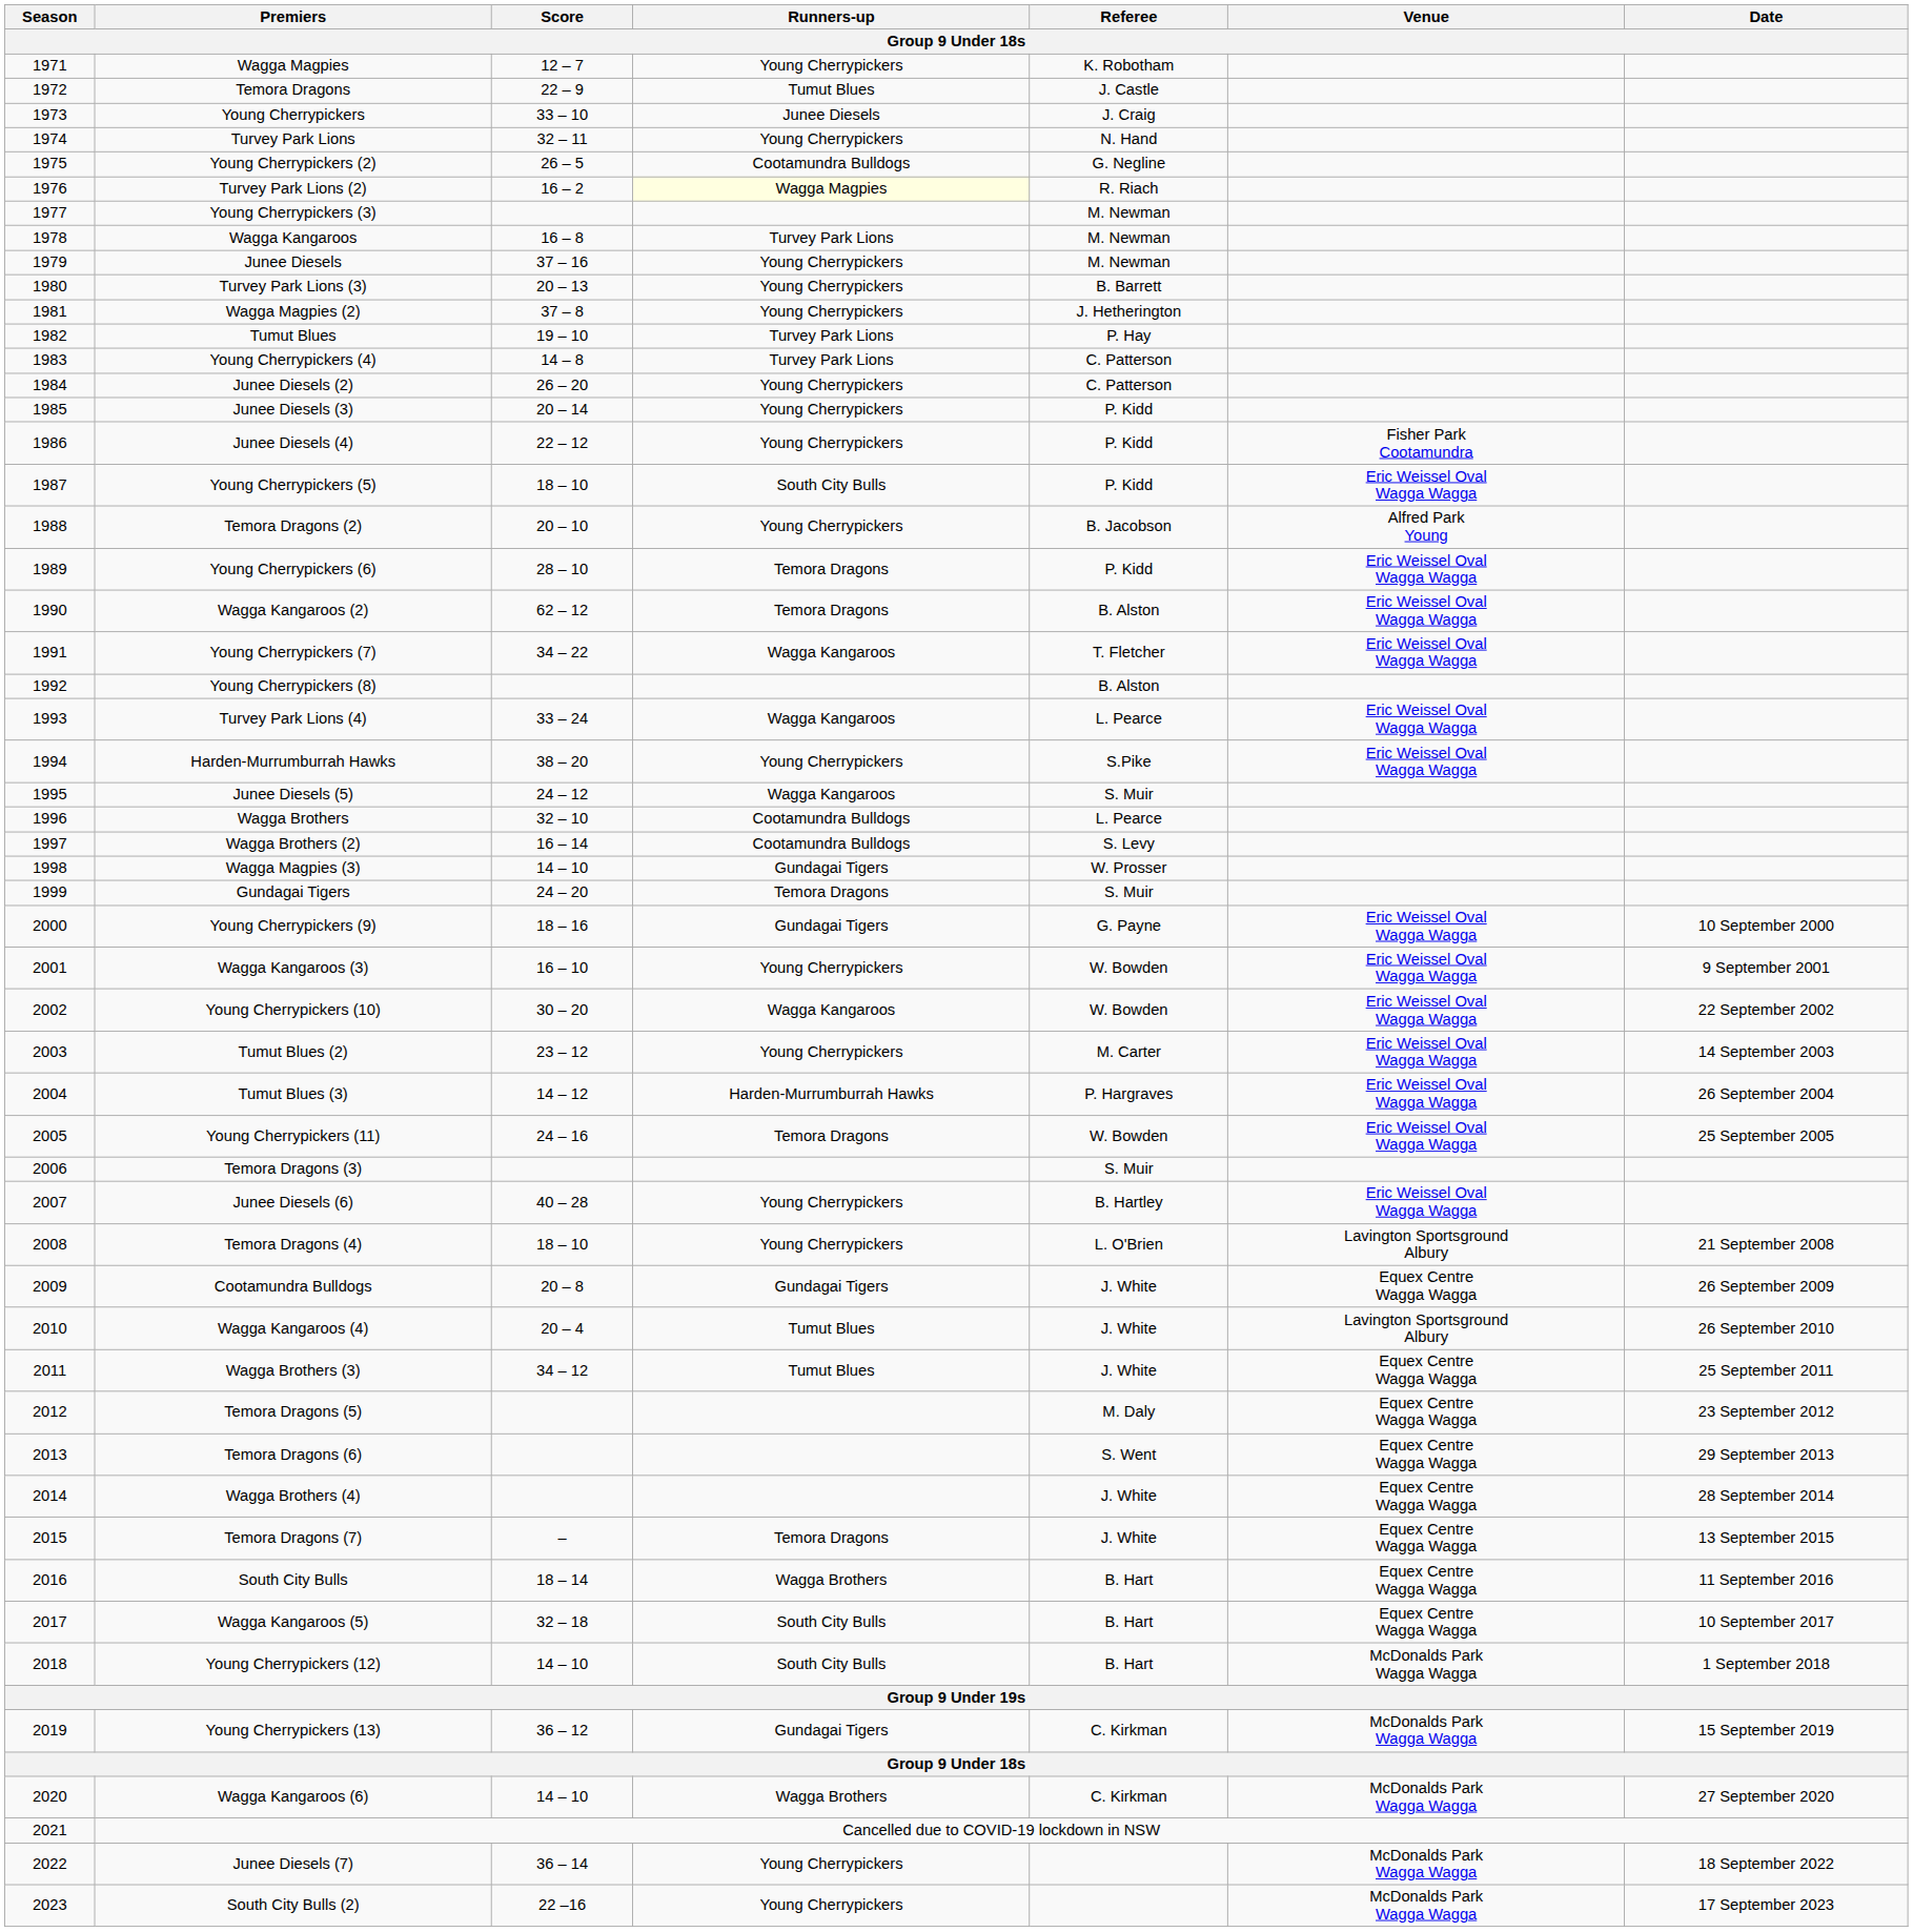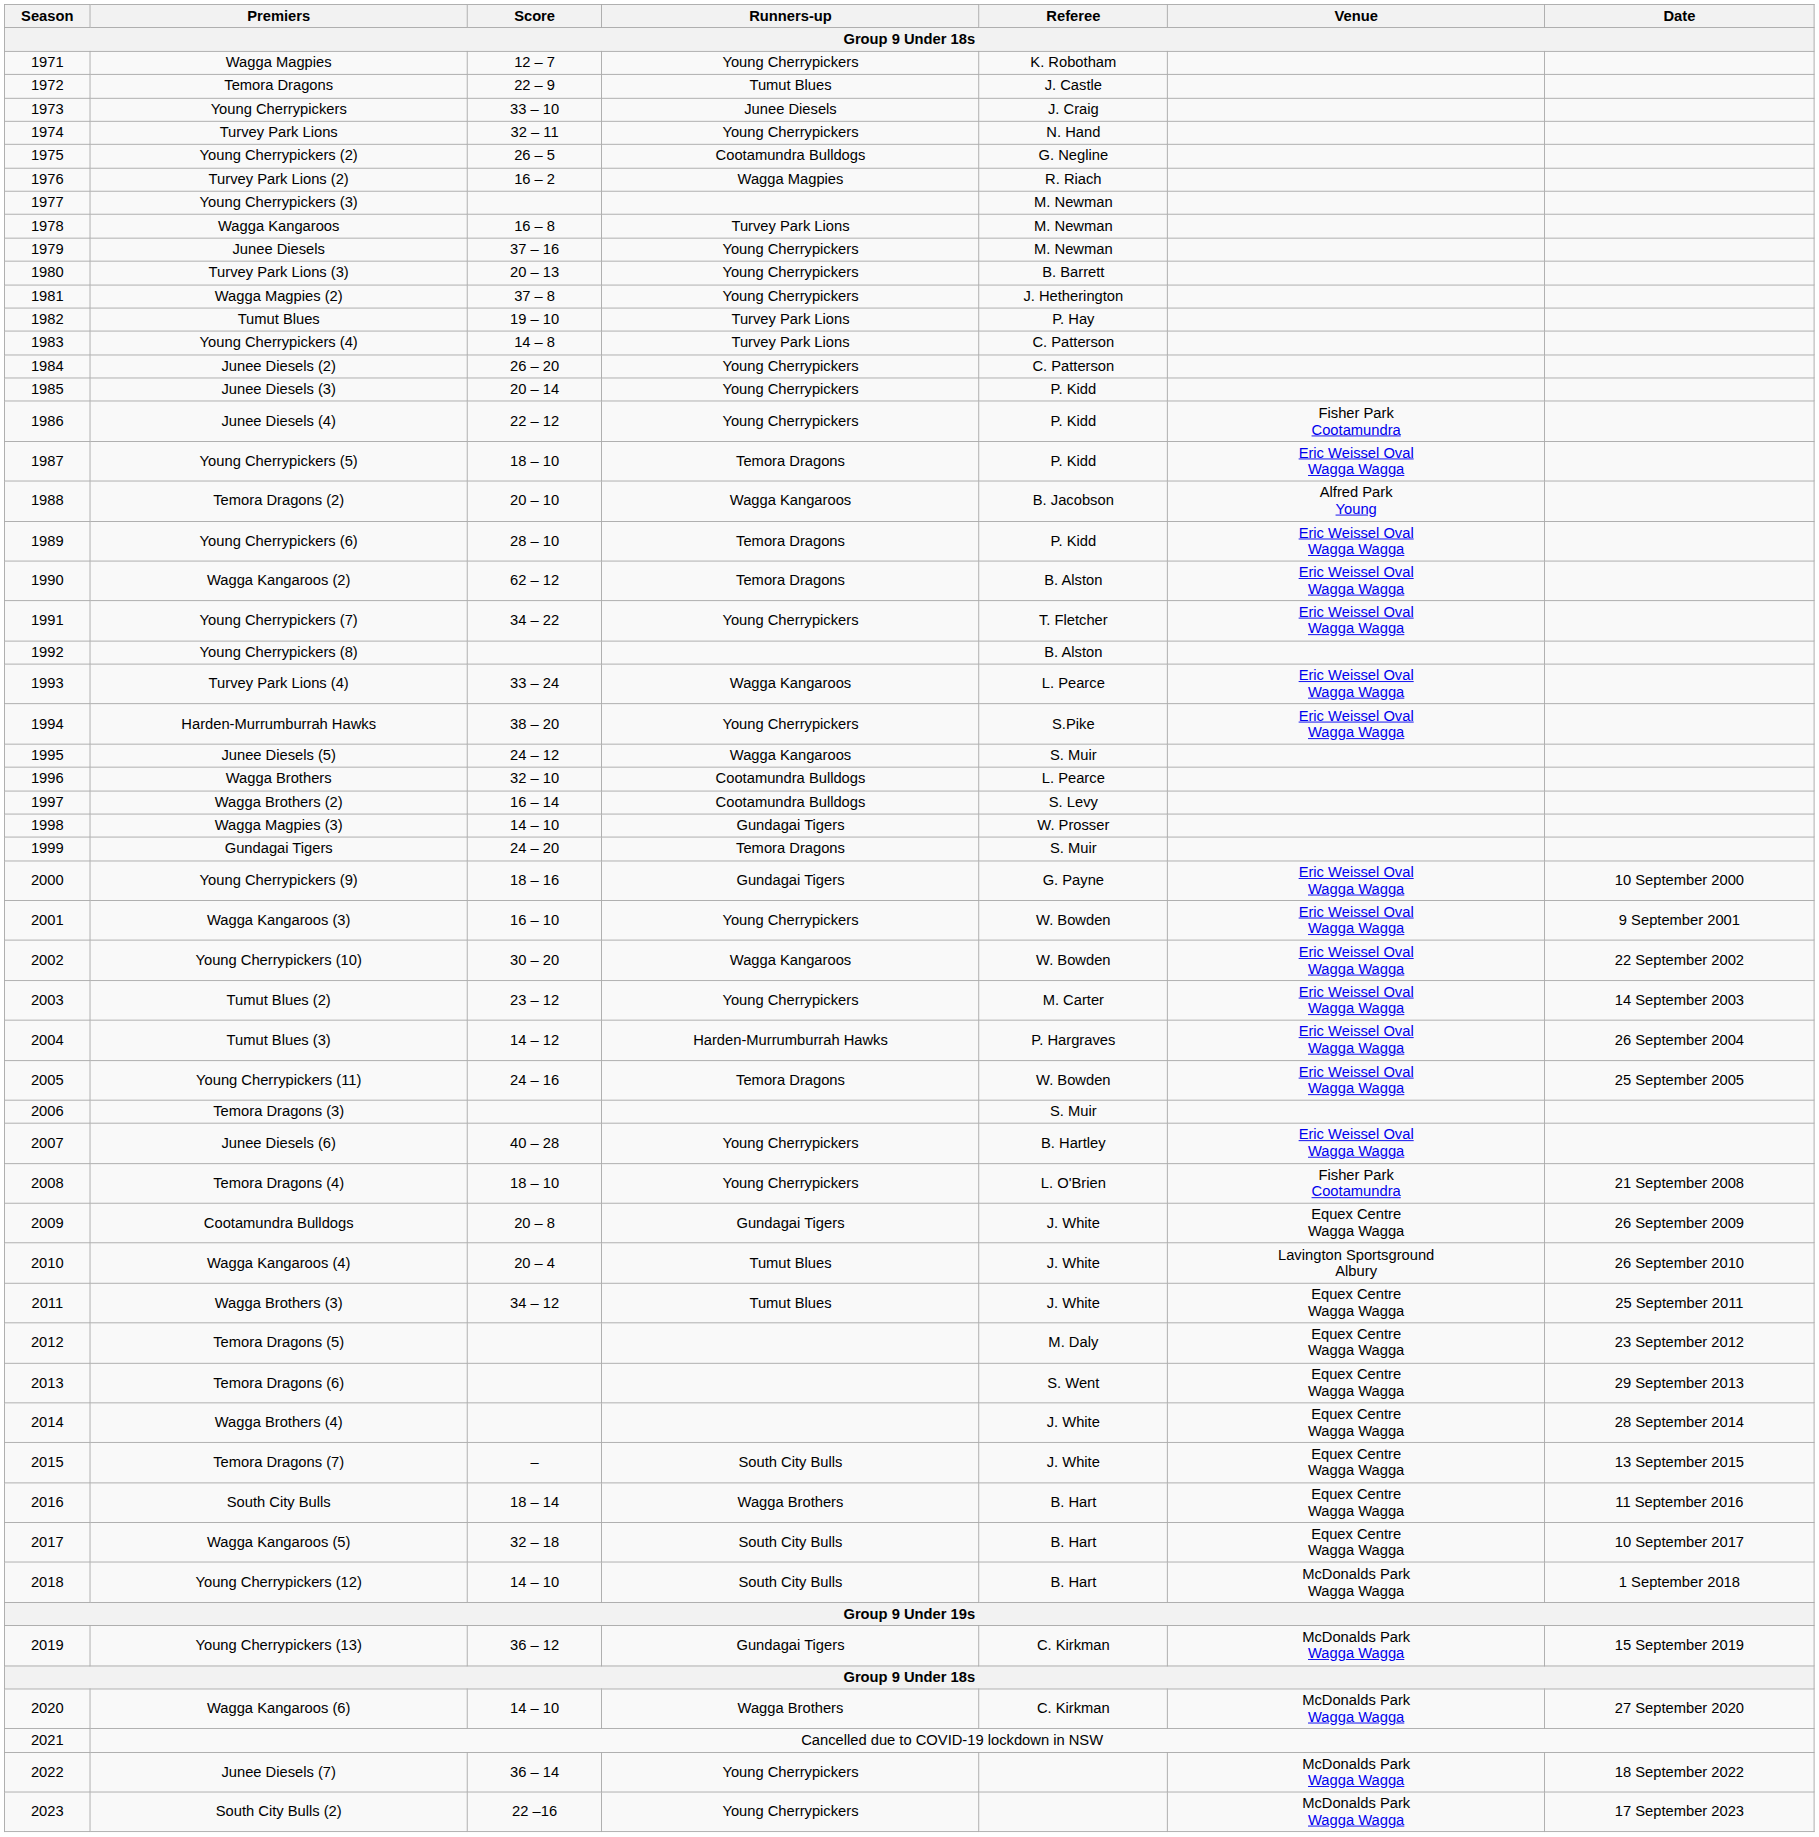Turvey Park Lions (2) | Runners-up: lightyellow background -> no background
Young Cherrypickers (5) | Runners-up: South City Bulls -> Temora Dragons
Temora Dragons (2) | Runners-up: Young Cherrypickers -> Wagga Kangaroos
Young Cherrypickers (7) | Runners-up: Wagga Kangaroos -> Young Cherrypickers
Temora Dragons (4) | Venue: Lavington Sportsground Albury -> Fisher Park Cootamundra
Temora Dragons (7) | Runners-up: Temora Dragons -> South City Bulls
